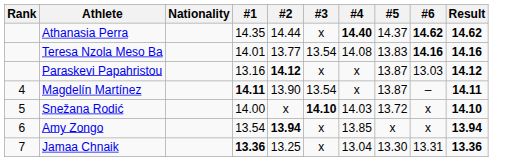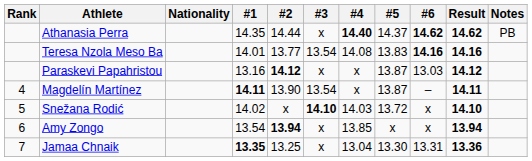+ column: Notes | PB
Snežana Rodić | #1: 14.00 -> 14.02
Jamaa Chnaik | #1: 13.36 -> 13.35
